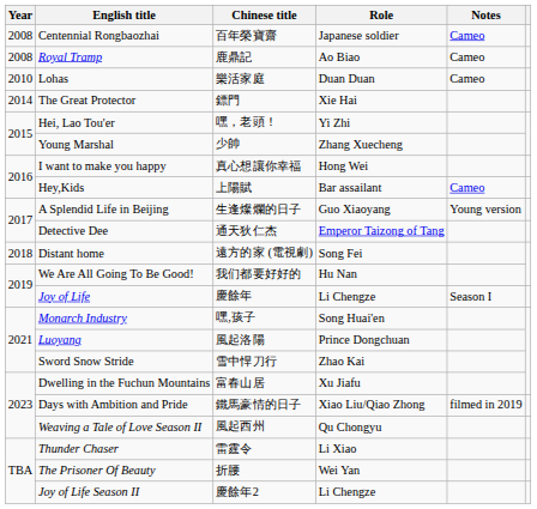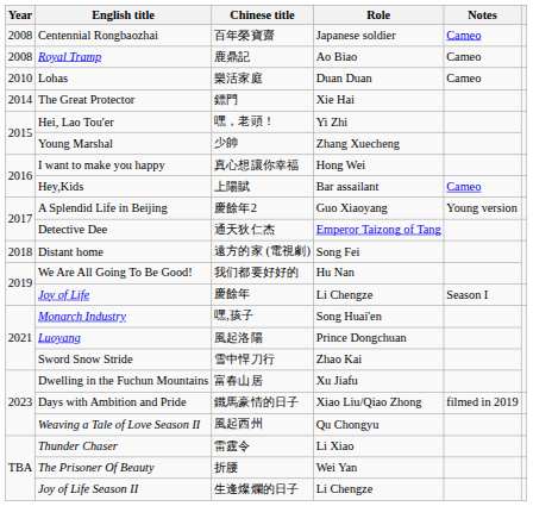A Splendid Life in Beijing | Chinese title: 生逢燦爛的日子 -> 慶餘年2
Joy of Life Season II | Chinese title: 慶餘年2 -> 生逢燦爛的日子
